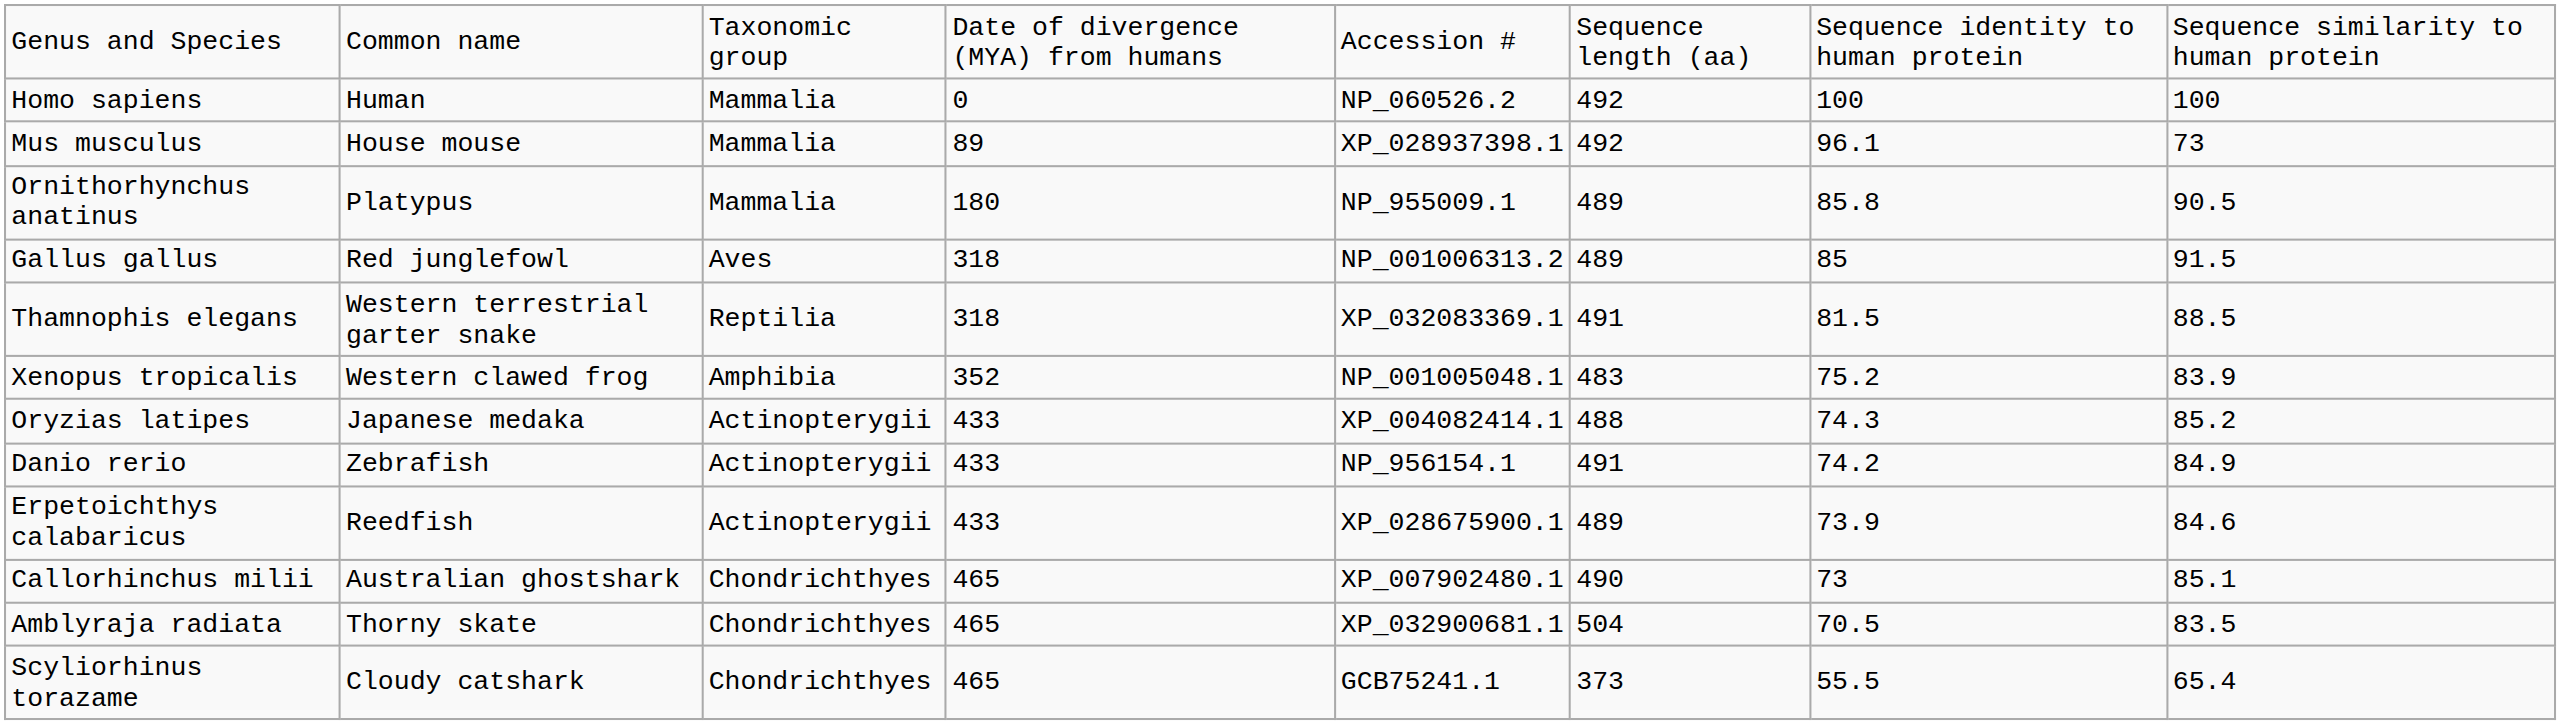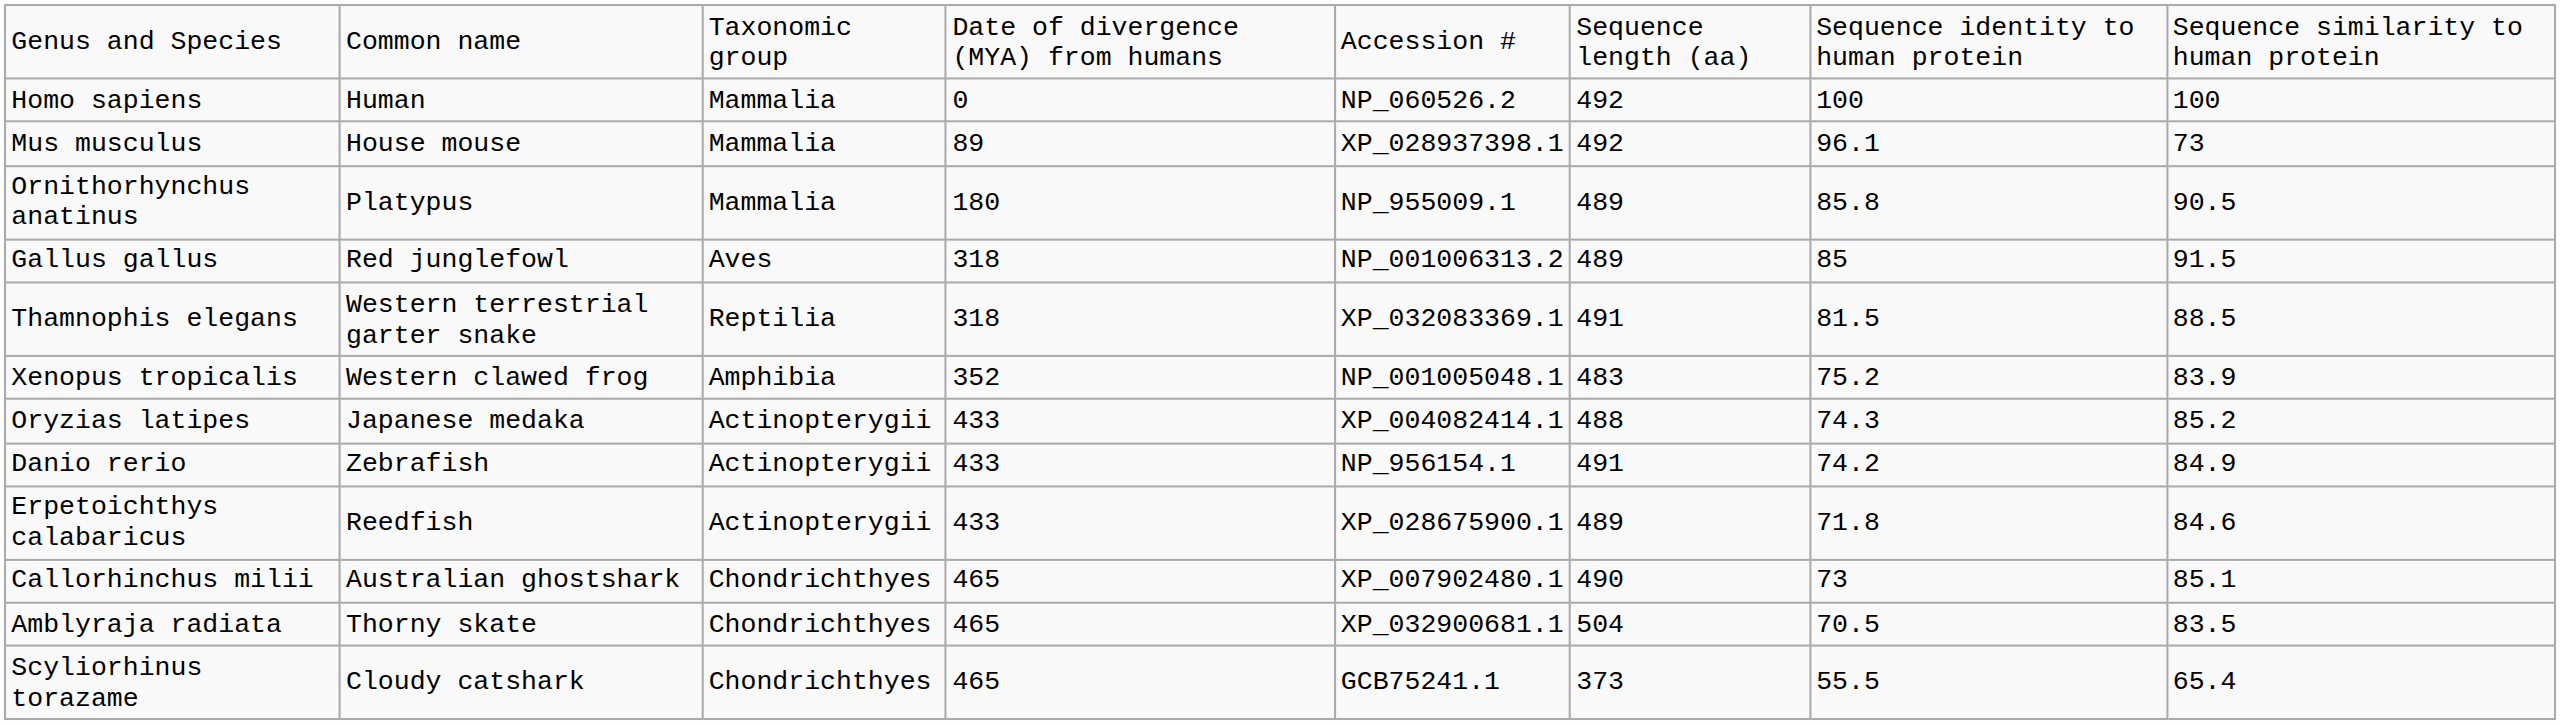Erpetoichthys calabaricus | column 7: 73.9 -> 71.8
